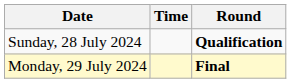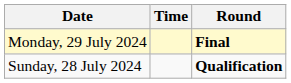rows swapped: Sunday, 28 July 2024 <-> Monday, 29 July 2024
